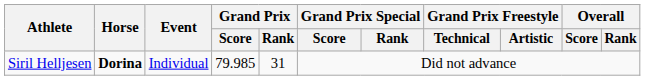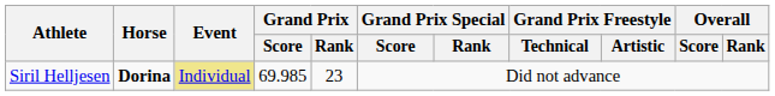Siril Helljesen | Event: no background -> khaki background
Siril Helljesen | Grand Prix / Score: 79.985 -> 69.985
Siril Helljesen | Grand Prix / Rank: 31 -> 23
